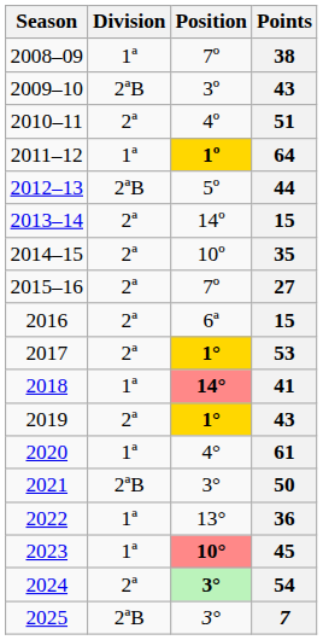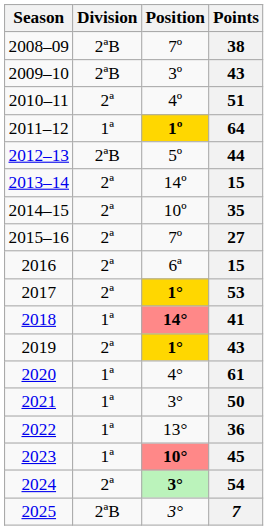2008–09 | Division: 1ª -> 2ªB
2021 | Division: 2ªB -> 1ª
